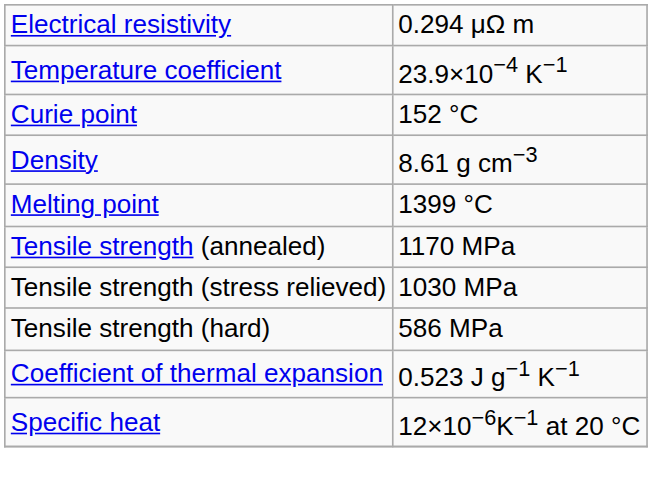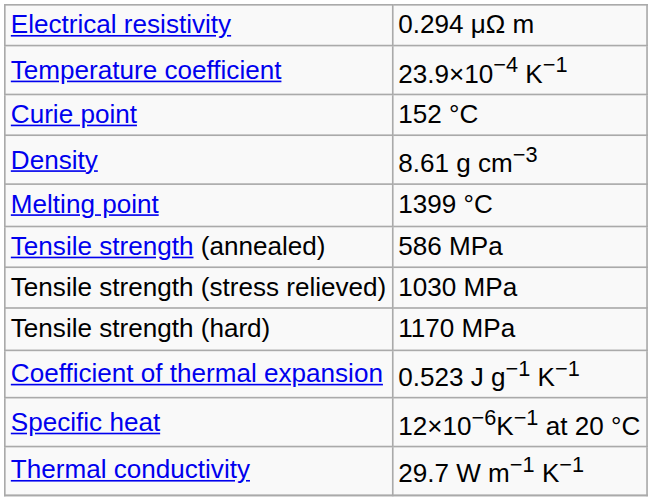Tensile strength (annealed) | column 2: 1170 MPa -> 586 MPa
Tensile strength (hard) | column 2: 586 MPa -> 1170 MPa
+ row: Thermal conductivity | 29.7 W m−1 K−1
